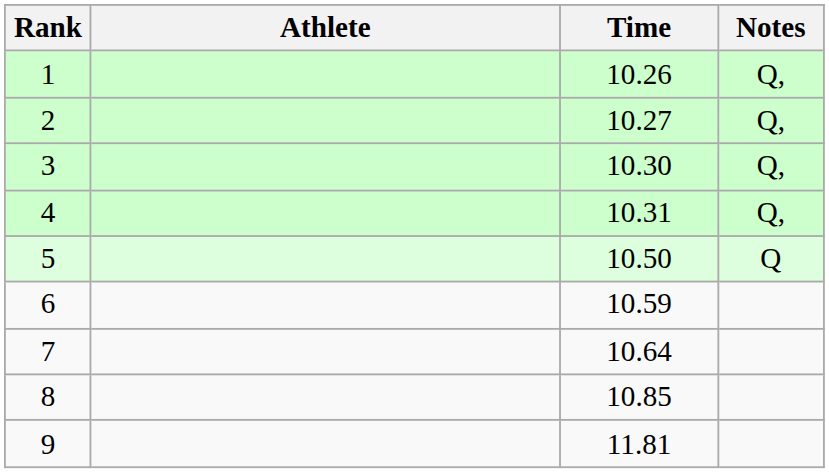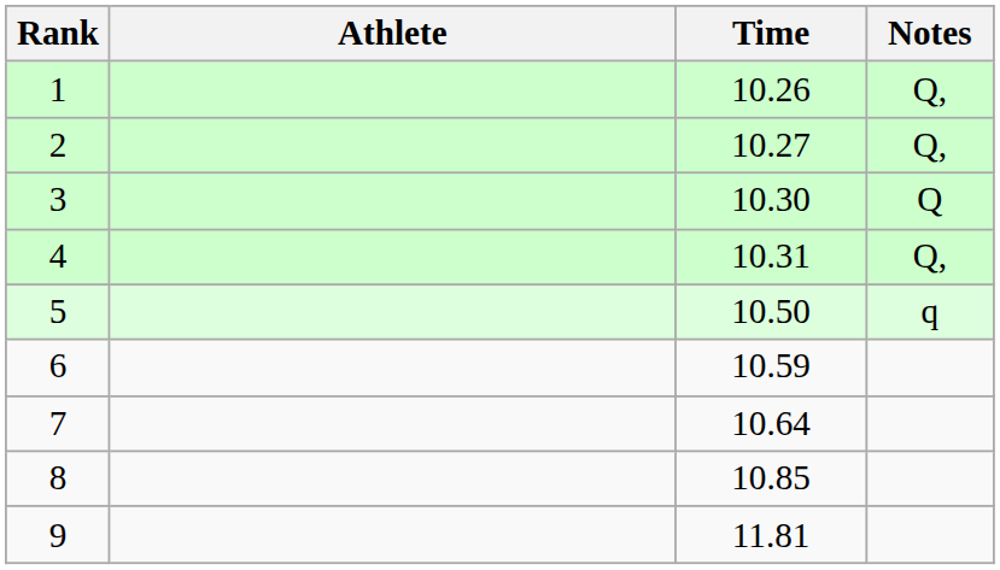3 | Notes: Q, -> Q
5 | Notes: Q -> q
